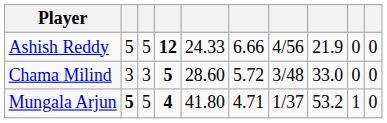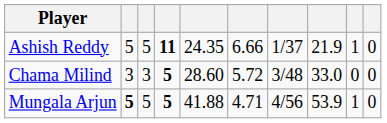Ashish Reddy | column 4: 12 -> 11
Ashish Reddy | column 5: 24.33 -> 24.35
Ashish Reddy | column 7: 4/56 -> 1/37
Ashish Reddy | column 9: 0 -> 1
Mungala Arjun | column 4: 4 -> 5
Mungala Arjun | column 5: 41.80 -> 41.88
Mungala Arjun | column 7: 1/37 -> 4/56
Mungala Arjun | column 8: 53.2 -> 53.9
